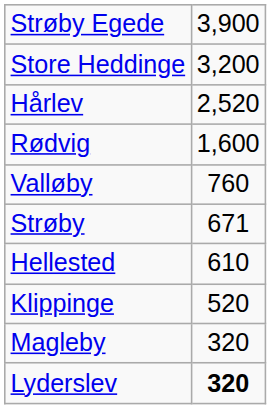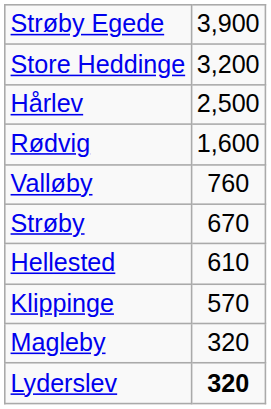Hårlev | column 2: 2,520 -> 2,500
Strøby | column 2: 671 -> 670
Klippinge | column 2: 520 -> 570
